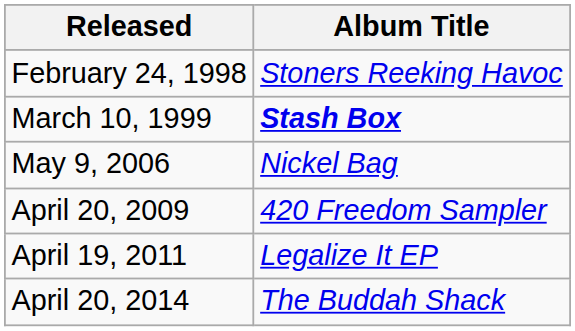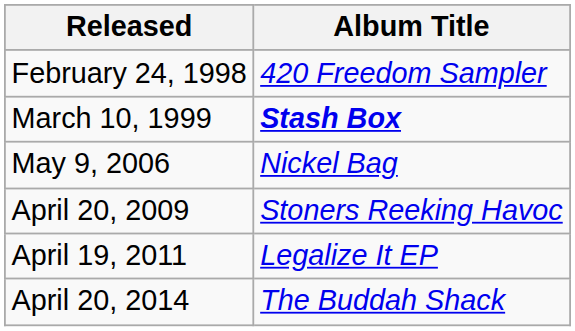February 24, 1998 | Album Title: Stoners Reeking Havoc -> 420 Freedom Sampler
April 20, 2009 | Album Title: 420 Freedom Sampler -> Stoners Reeking Havoc
